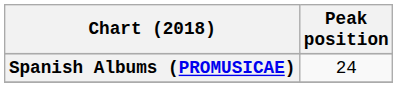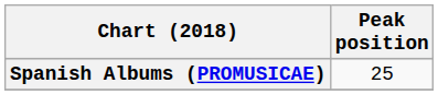Spanish Albums (PROMUSICAE) | Peak position: 24 -> 25
